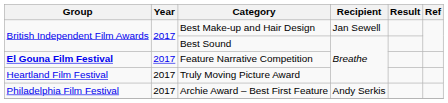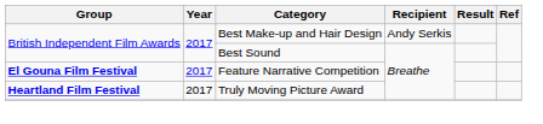Best Make-up and Hair Design | Recipient: Jan Sewell -> Andy Serkis
Truly Moving Picture Award | Group: normal -> bold
- row: Philadelphia Film Festival | 2017 | Archie Award – Best First Feature | Andy Serkis
